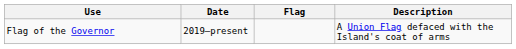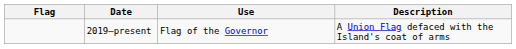columns swapped: Flag <-> Use
